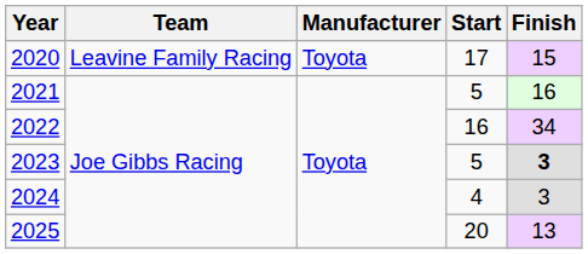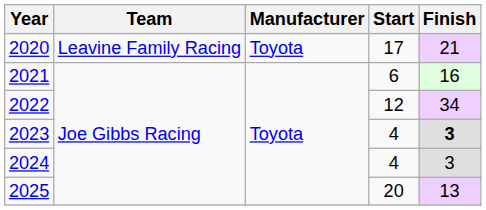2020 | Finish: 15 -> 21
2021 | Start: 5 -> 6
2022 | Start: 16 -> 12
2023 | Start: 5 -> 4
